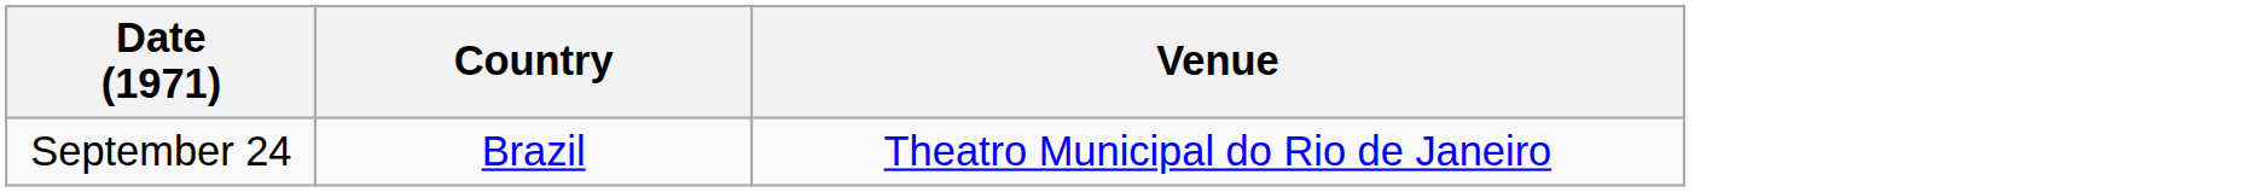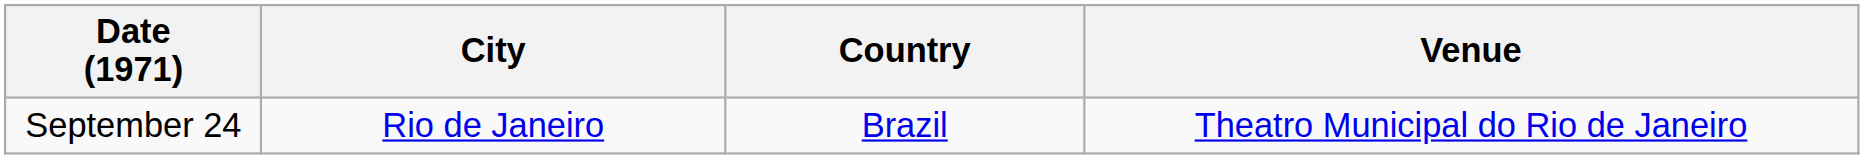+ column: City | Rio de Janeiro
